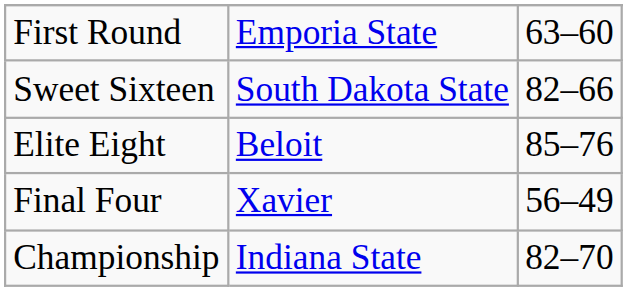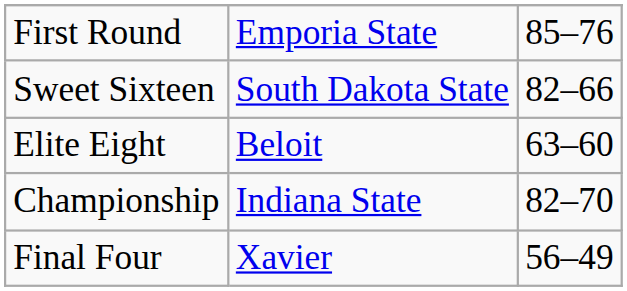First Round | column 3: 63–60 -> 85–76
Elite Eight | column 3: 85–76 -> 63–60
rows swapped: Final Four <-> Championship
